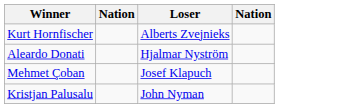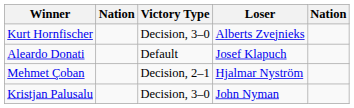+ column: Victory Type | Decision, 3–0 | Default | Decision, 2–1 | Decision, 3–0
Aleardo Donati | Loser: Hjalmar Nyström -> Josef Klapuch
Mehmet Çoban | Loser: Josef Klapuch -> Hjalmar Nyström
